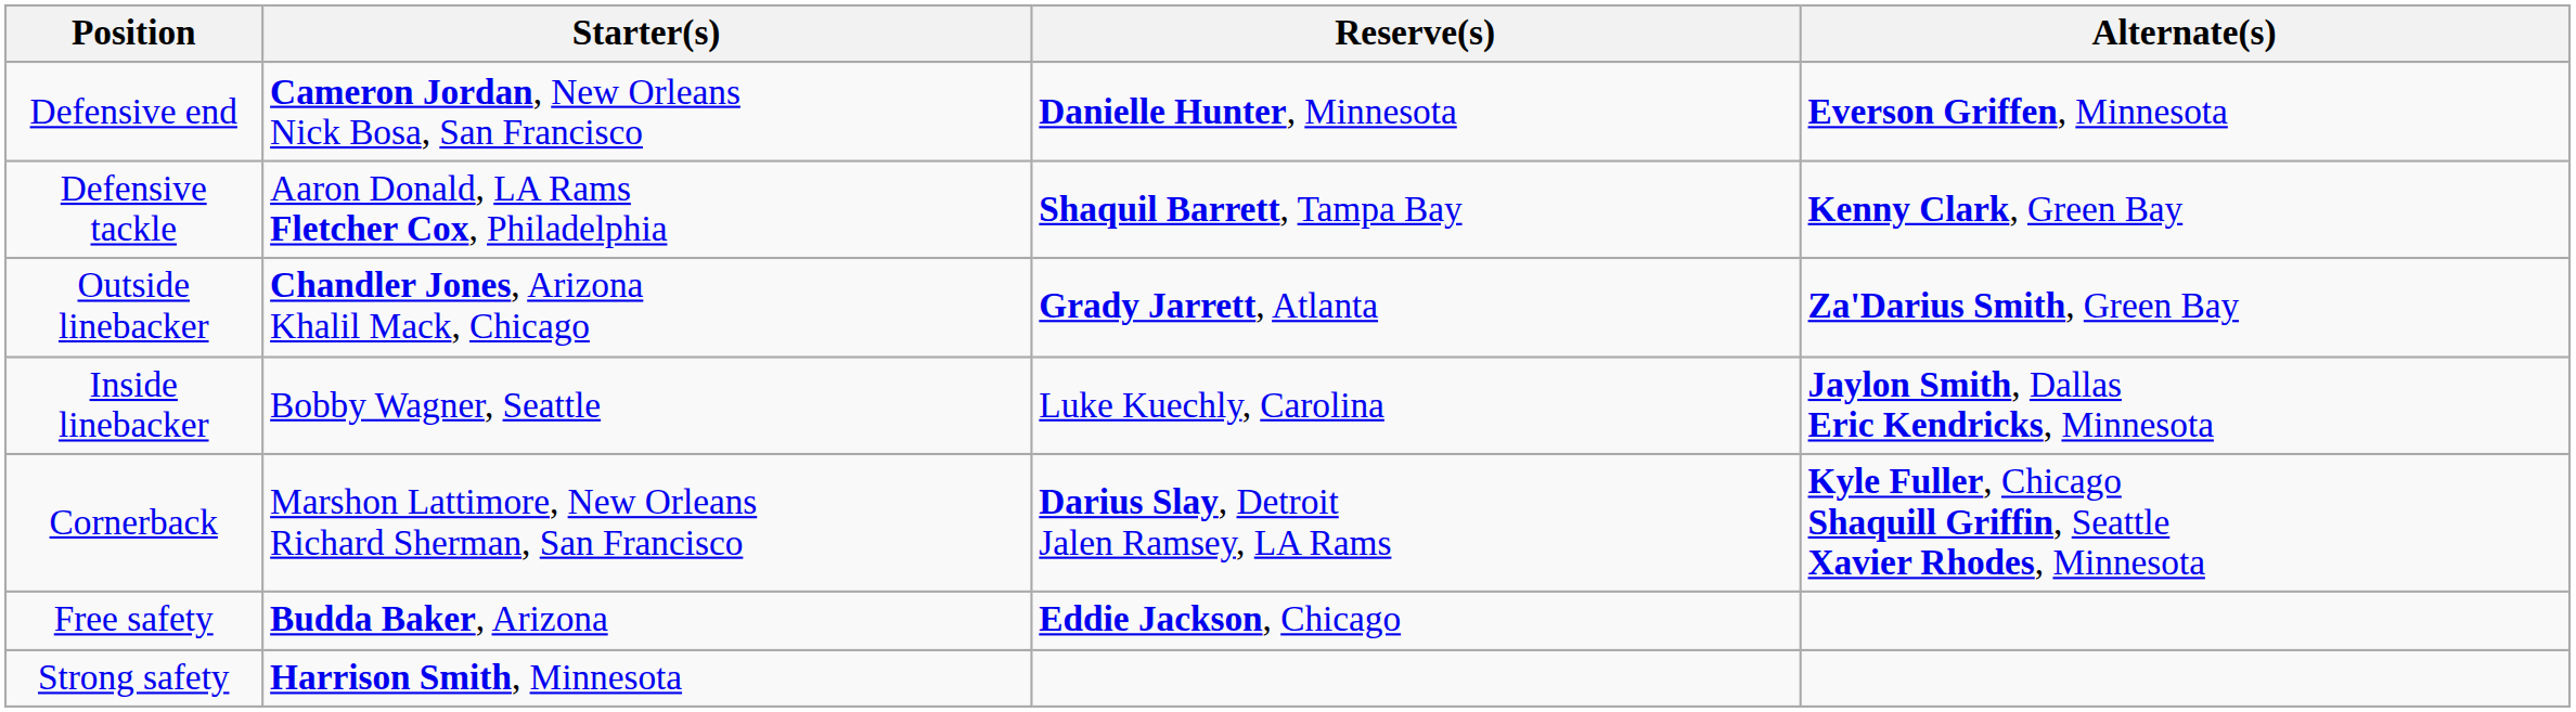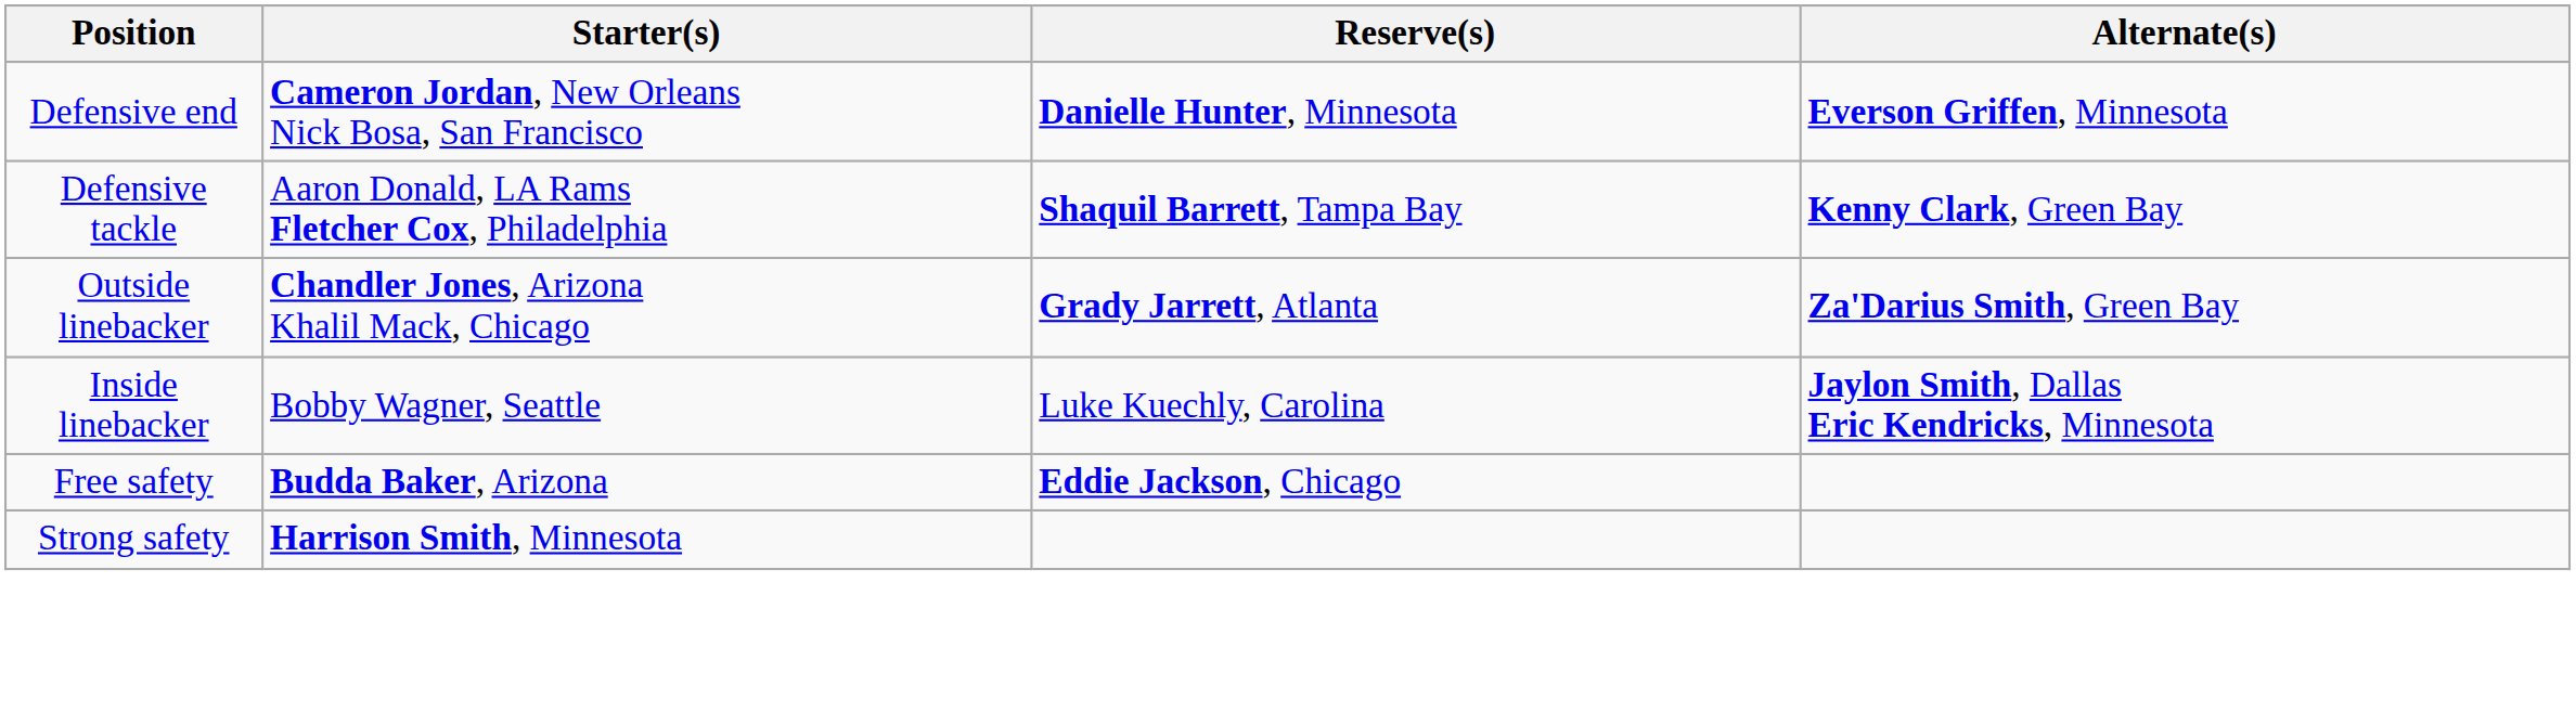- row: Cornerback | Marshon Lattimore, New Orleans Richard Sherman, San Francisco | Darius Slay, Detroit Jalen Ramsey, LA Rams | Kyle Fuller, Chicago Shaquill Griffin, Seattle Xavier Rhodes, Minnesota
